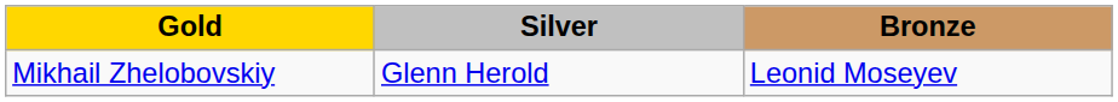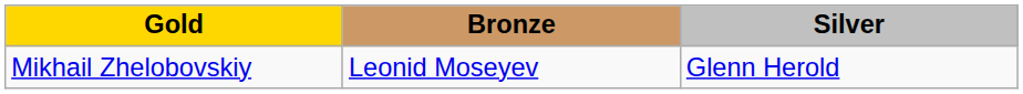columns swapped: Silver <-> Bronze
